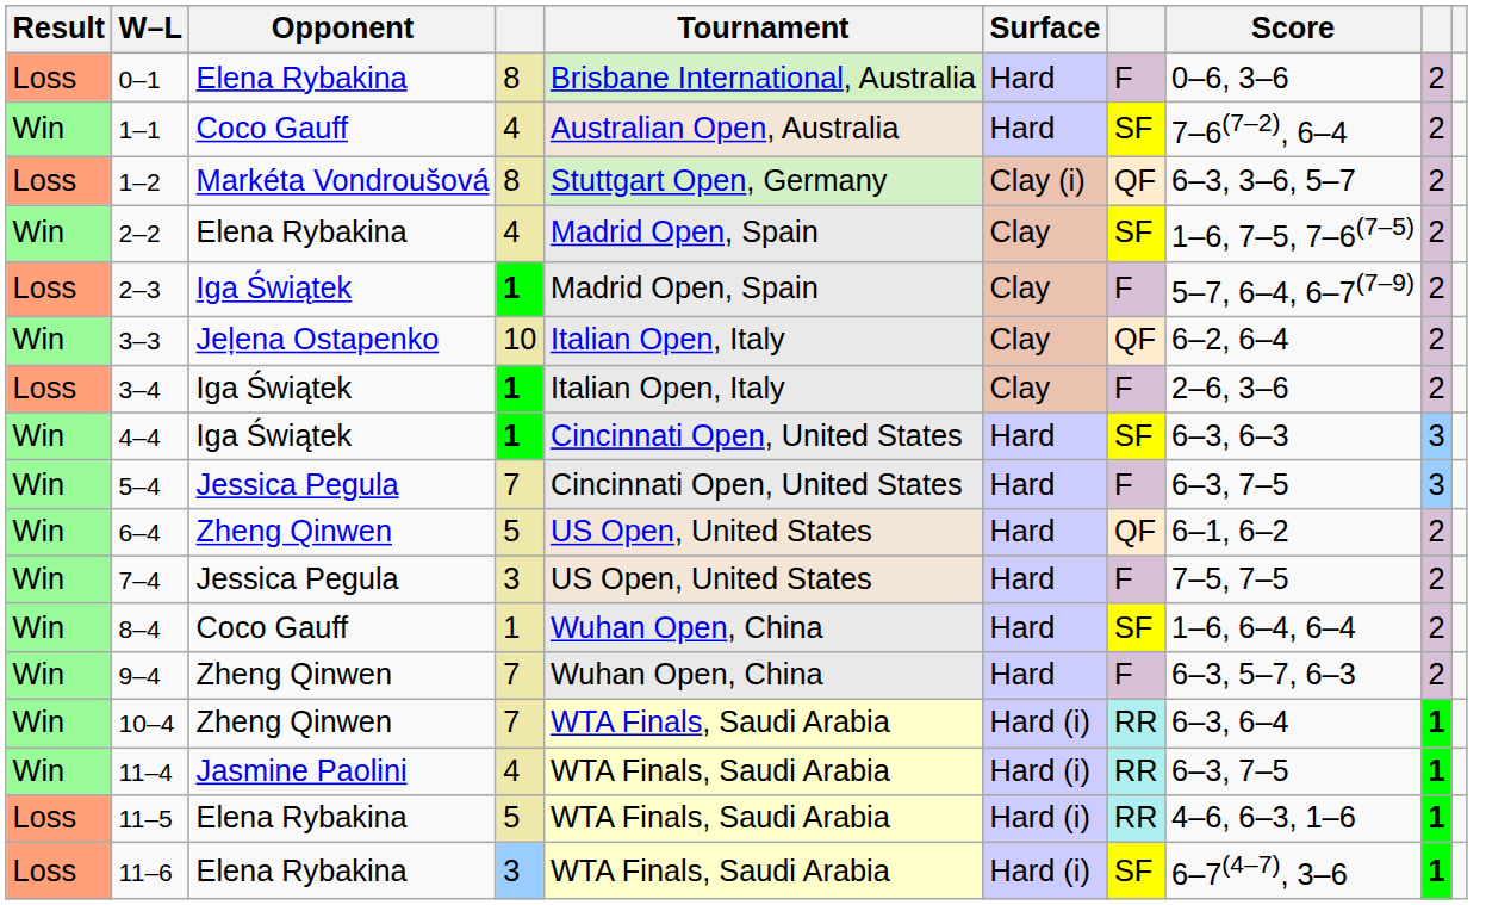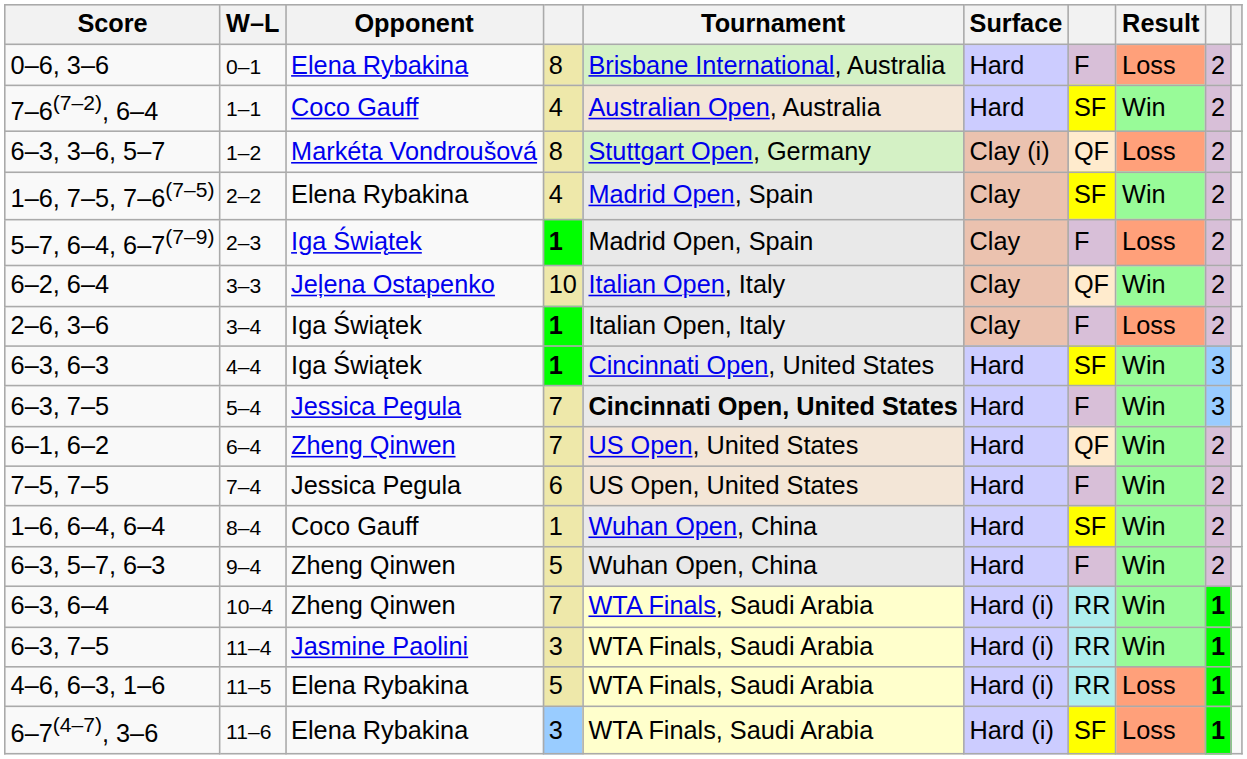columns swapped: Result <-> Score
5–4 | Tournament: normal -> bold
6–4 | column 4: 5 -> 7
7–4 | column 4: 3 -> 6
9–4 | column 4: 7 -> 5
11–4 | column 4: 4 -> 3
